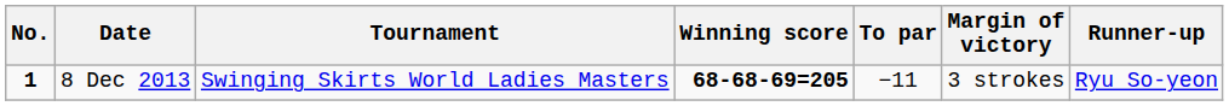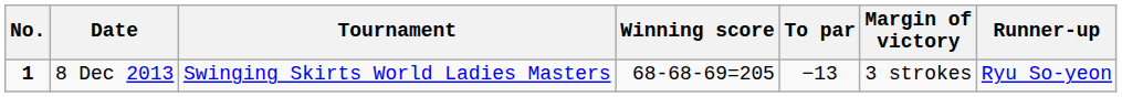8 Dec 2013 | Winning score: bold -> normal
8 Dec 2013 | To par: −11 -> −13
